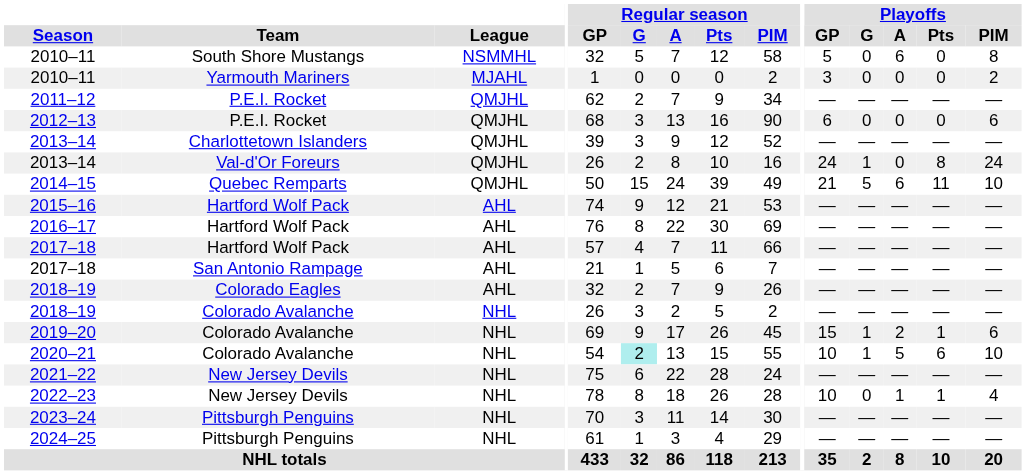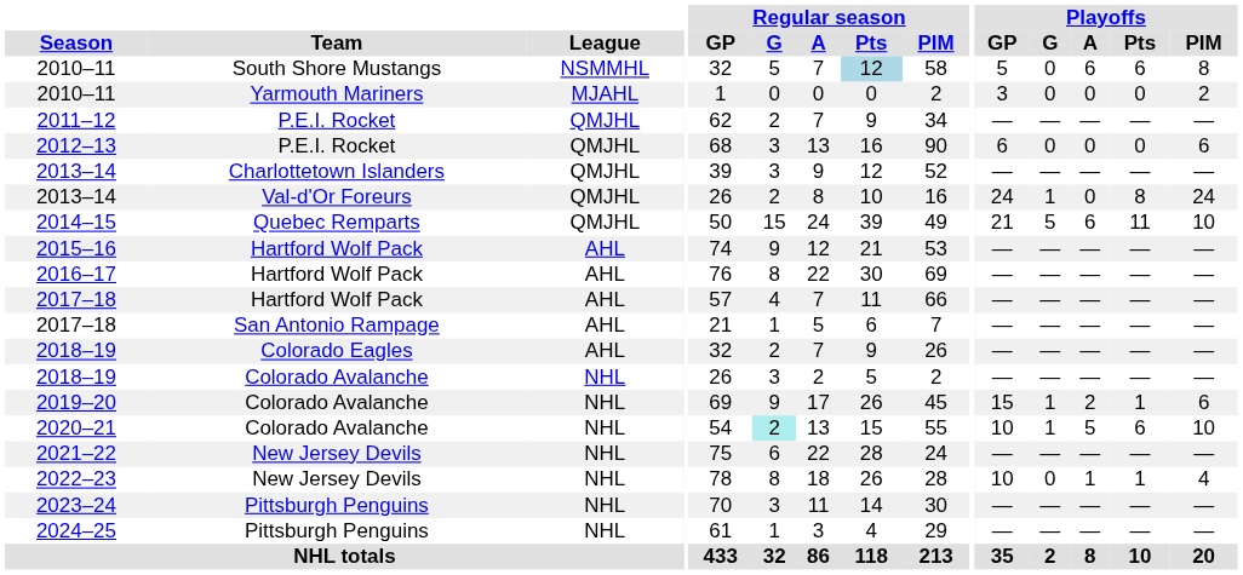2010–11 / South Shore Mustangs | Regular season / Pts: no background -> lightblue background
2010–11 / South Shore Mustangs | Playoffs / Pts: 0 -> 6
